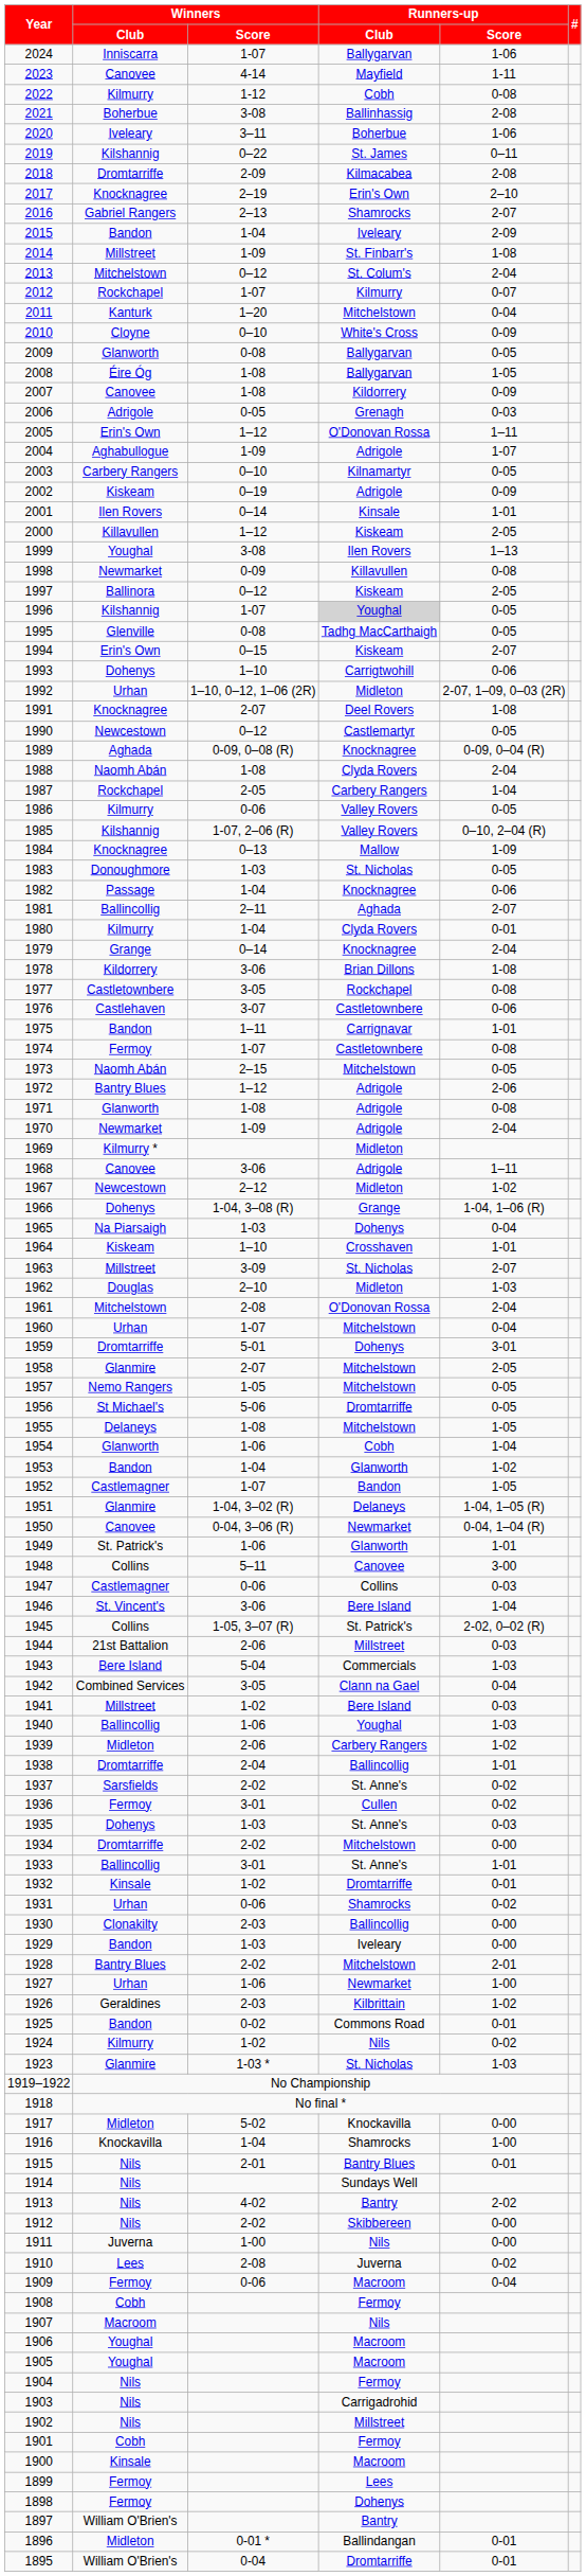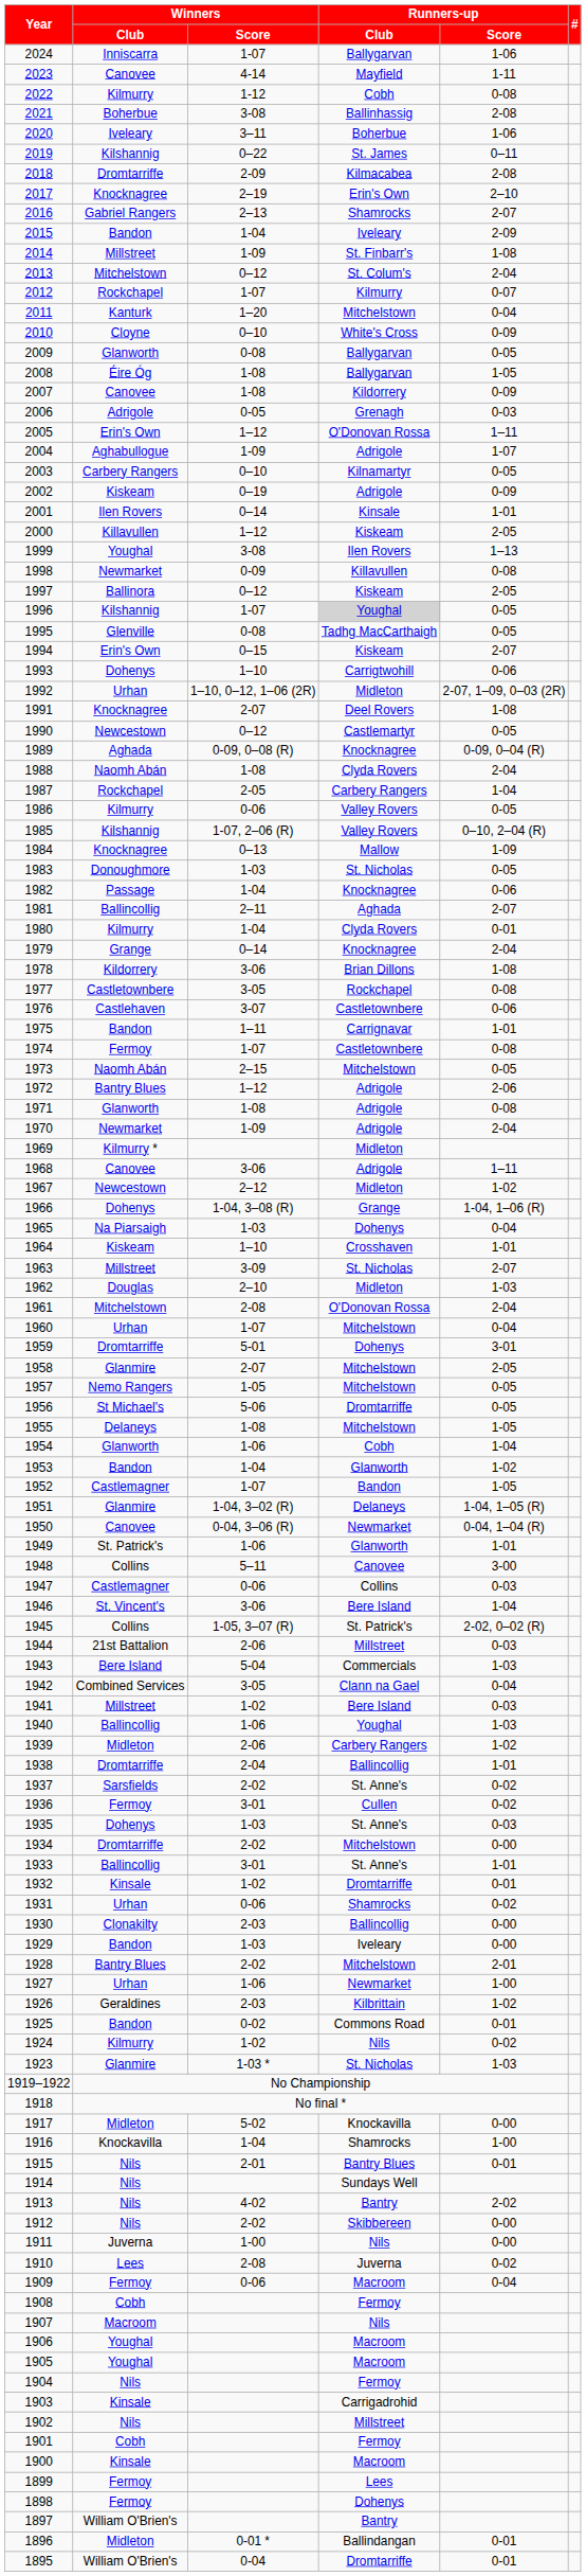1903 | Winners / Club: Nils -> Kinsale
